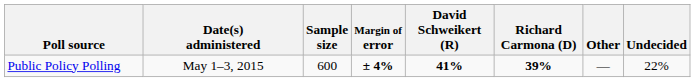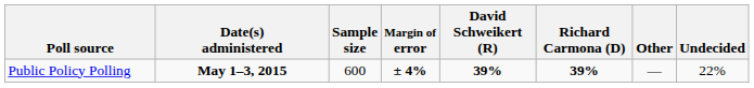Public Policy Polling | Date(s) administered: normal -> bold
Public Policy Polling | David Schweikert (R): 41% -> 39%
